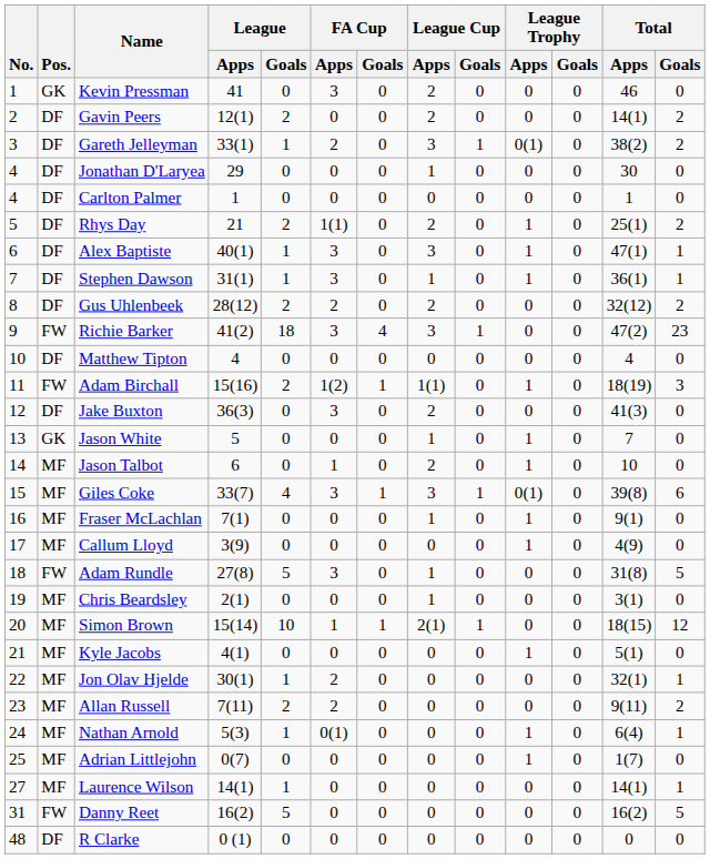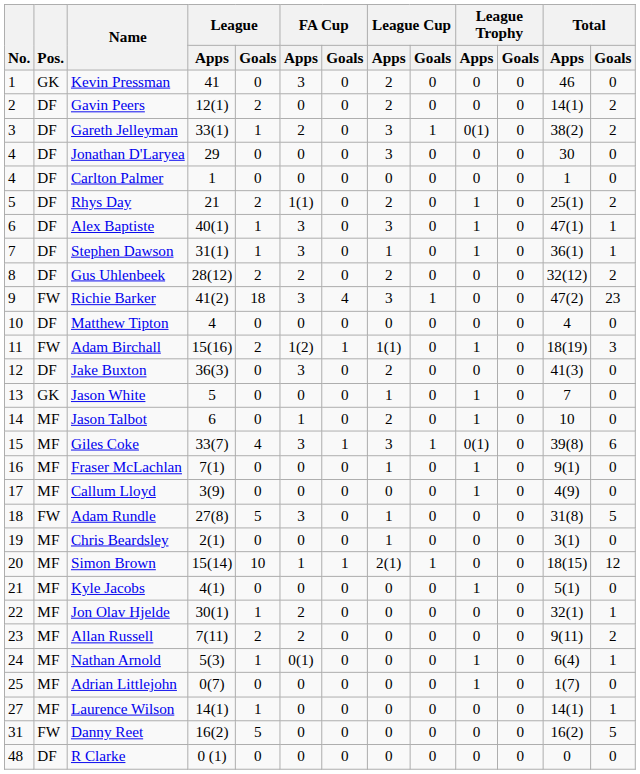Jonathan D'Laryea | League Cup / Apps: 1 -> 3
